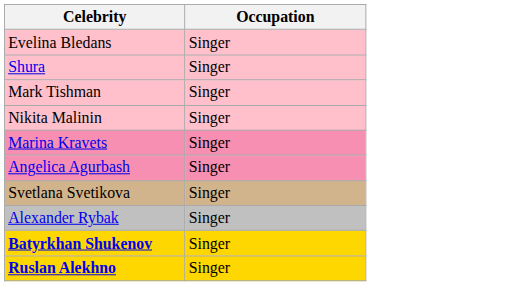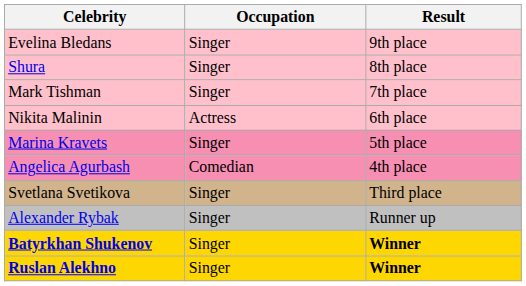+ column: Result | 9th place | 8th place | 7th place | 6th place | 5th place | 4th place | Third place | Runner up | Winner | Winner
Nikita Malinin | Occupation: Singer -> Actress
Angelica Agurbash | Occupation: Singer -> Comedian
